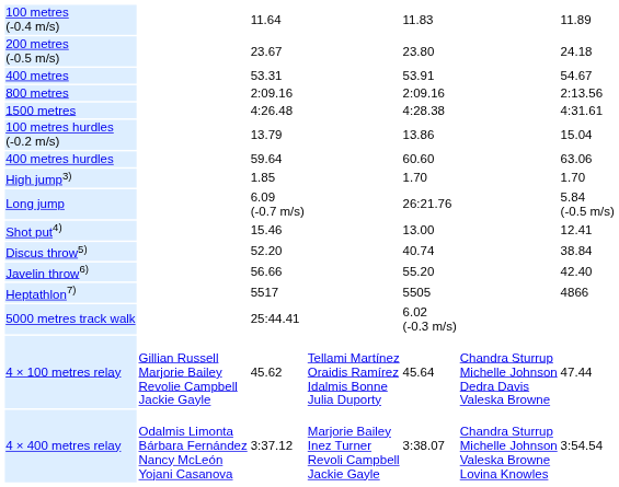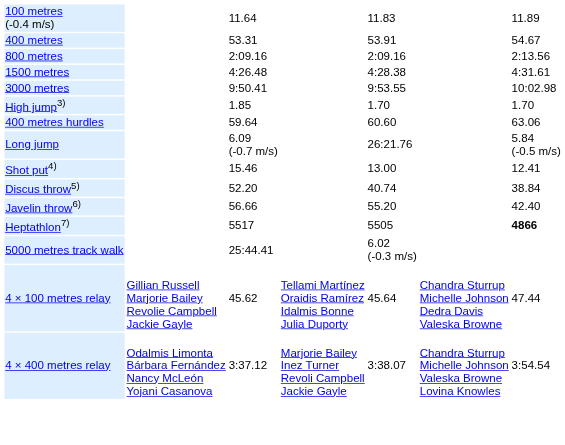- row: 200 metres (-0.5 m/s) | 23.67 | 23.80 | 24.18
+ row: 3000 metres | 9:50.41 | 9:53.55 | 10:02.98
- row: 100 metres hurdles (-0.2 m/s) | 13.79 | 13.86 | 15.04
rows swapped: 400 metres hurdles <-> High jump3)
Heptathlon7) | column 7: normal -> bold
